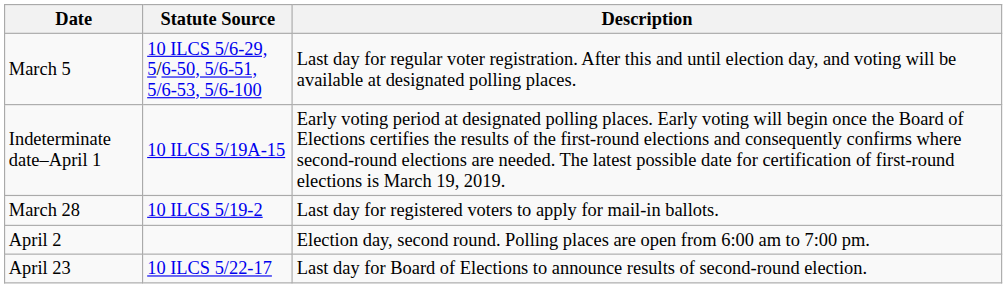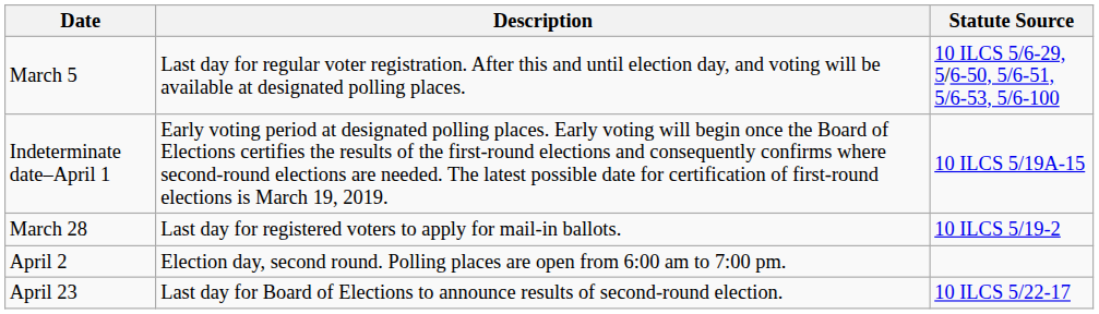columns swapped: Description <-> Statute Source
